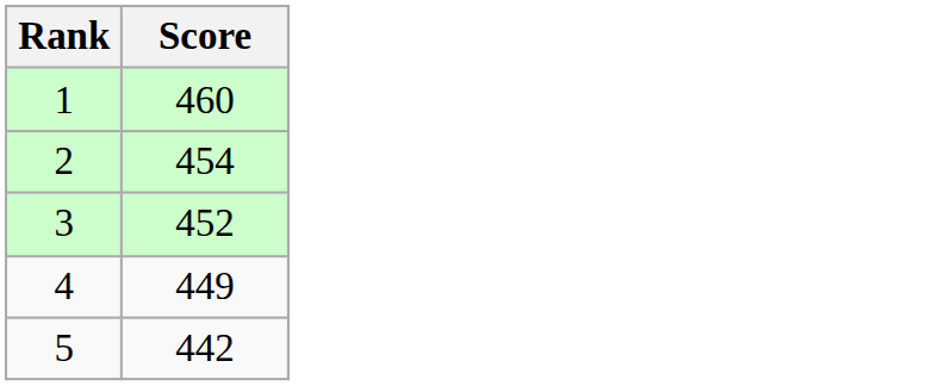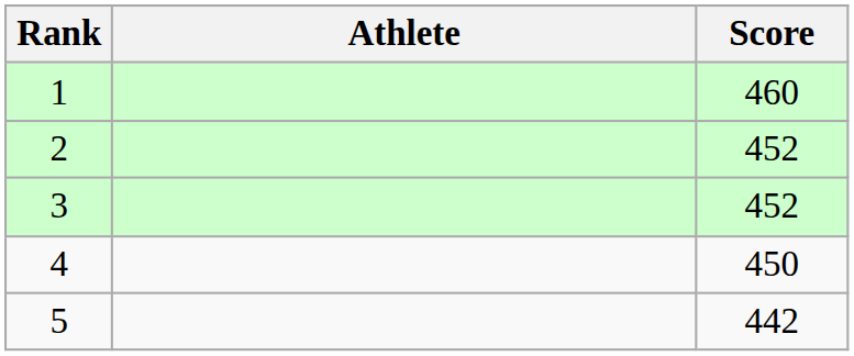+ column: Athlete
2 | Score: 454 -> 452
4 | Score: 449 -> 450
